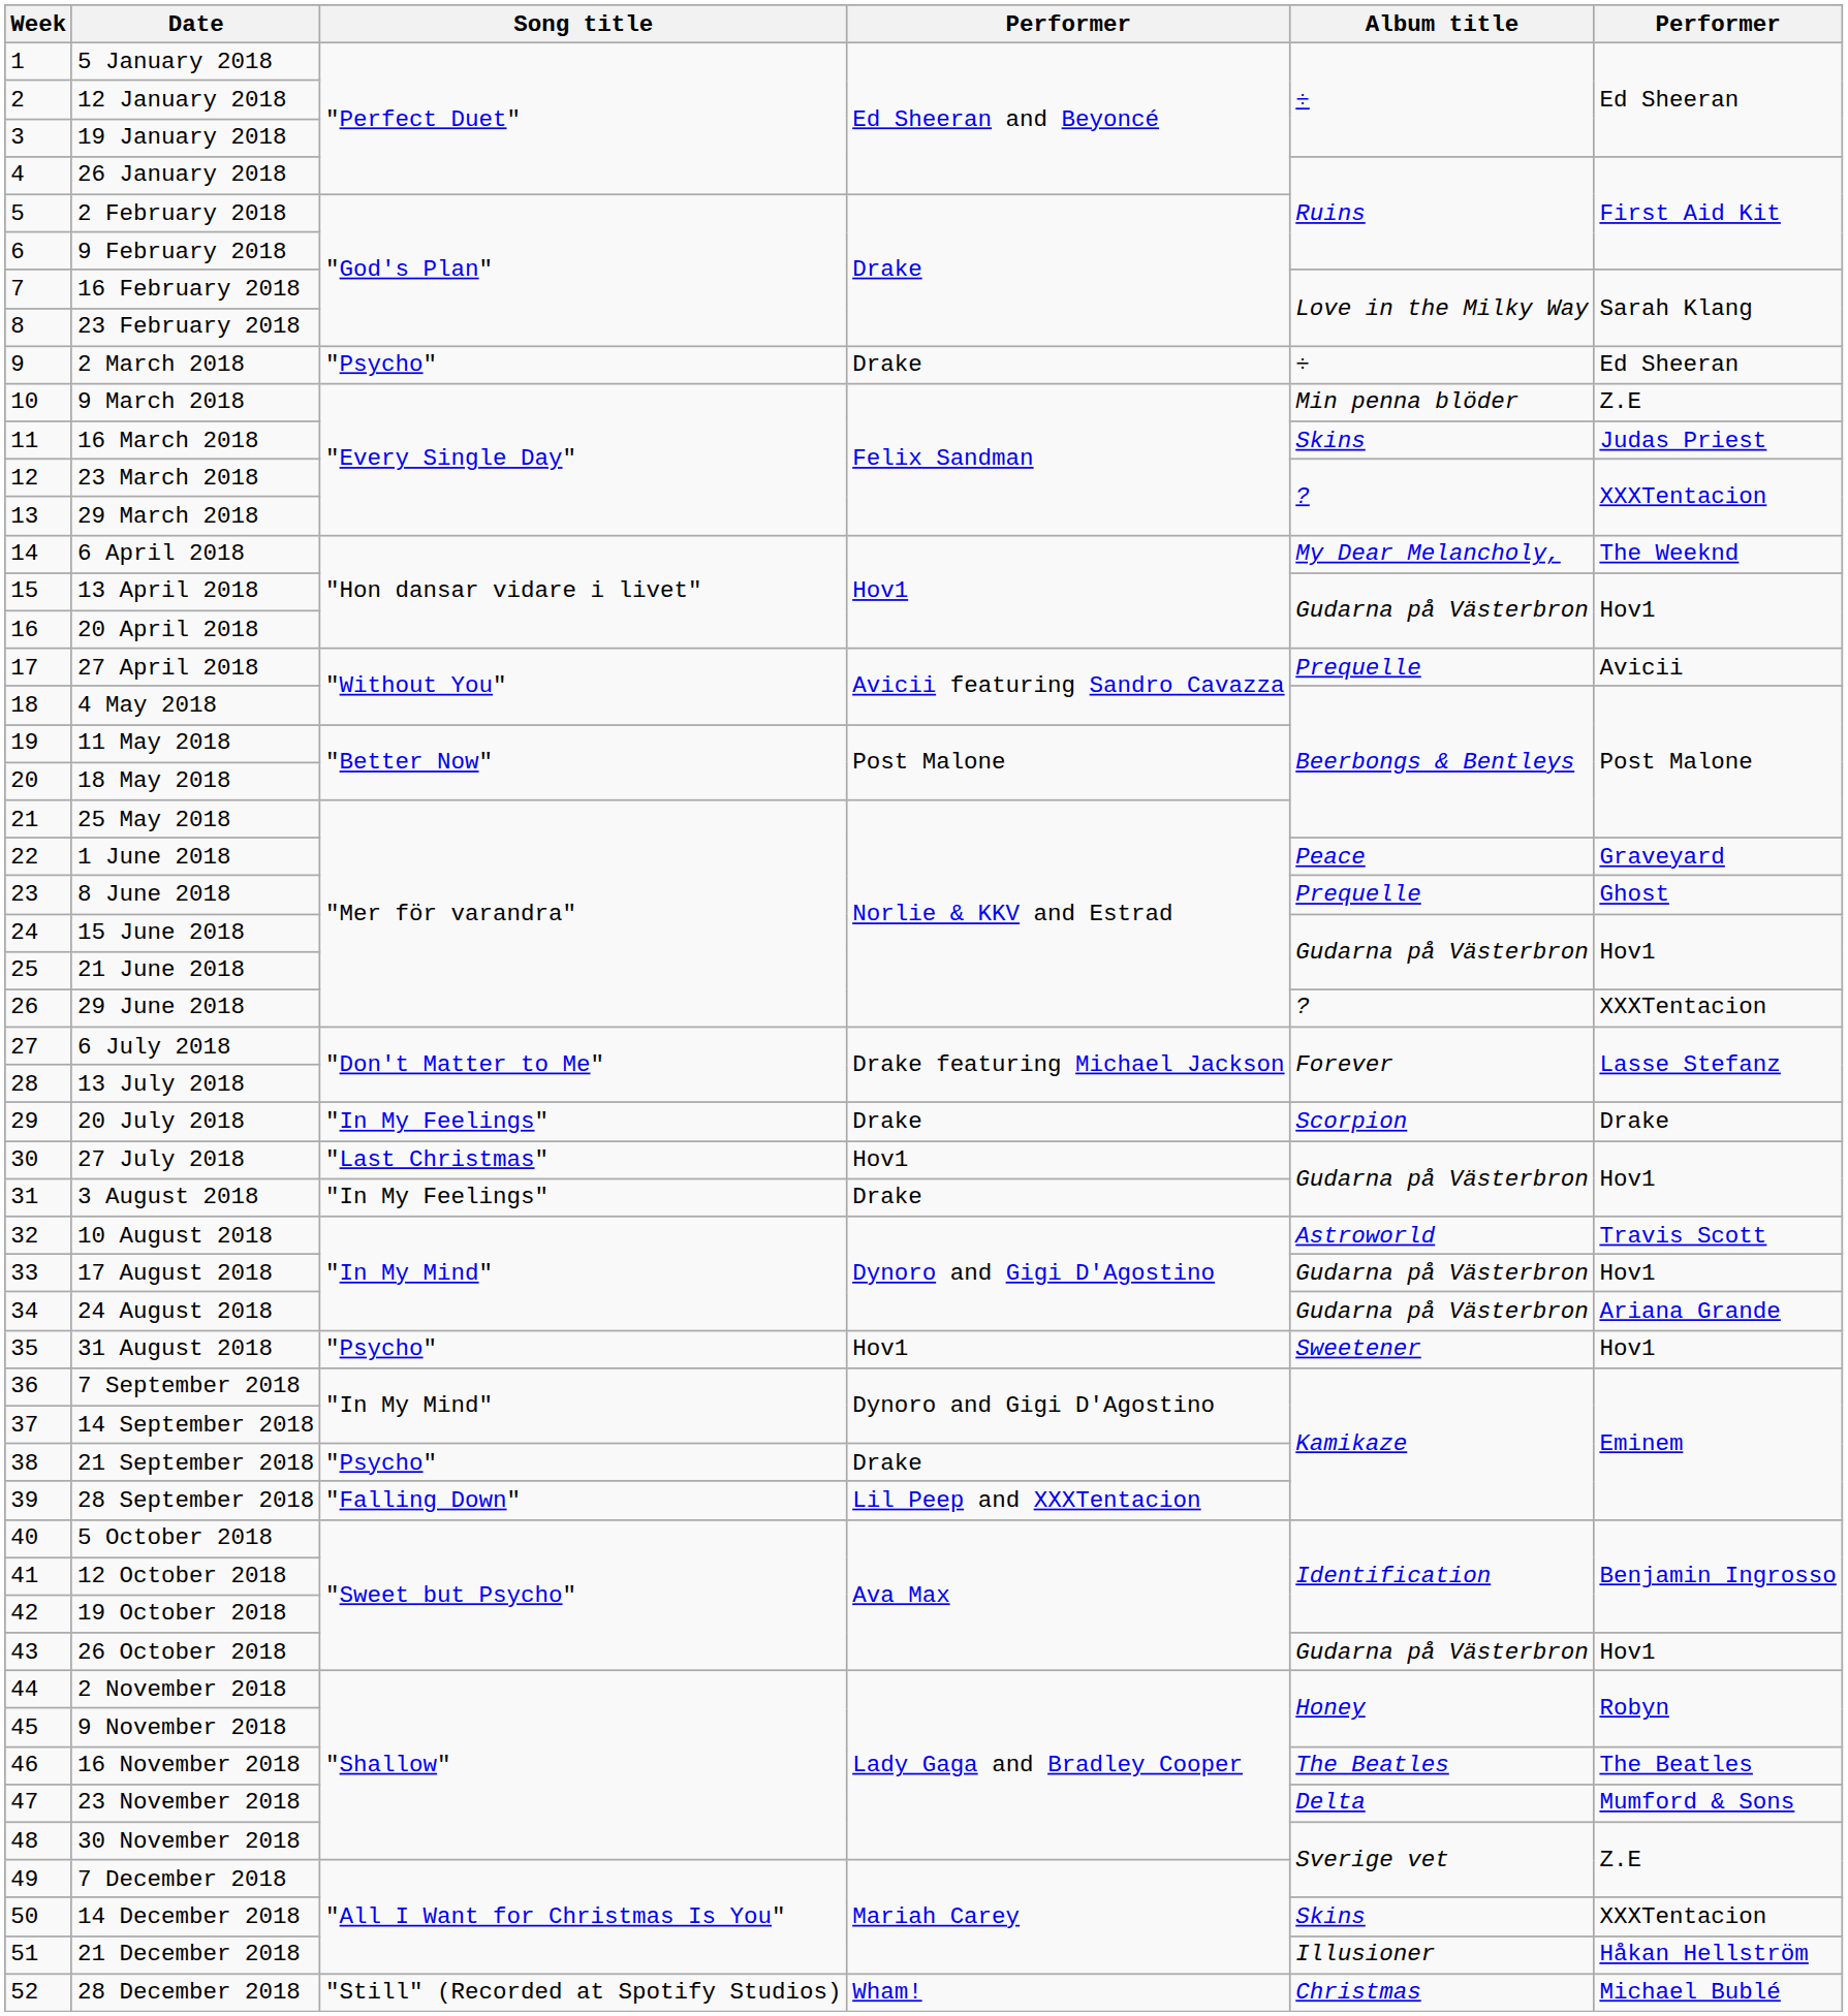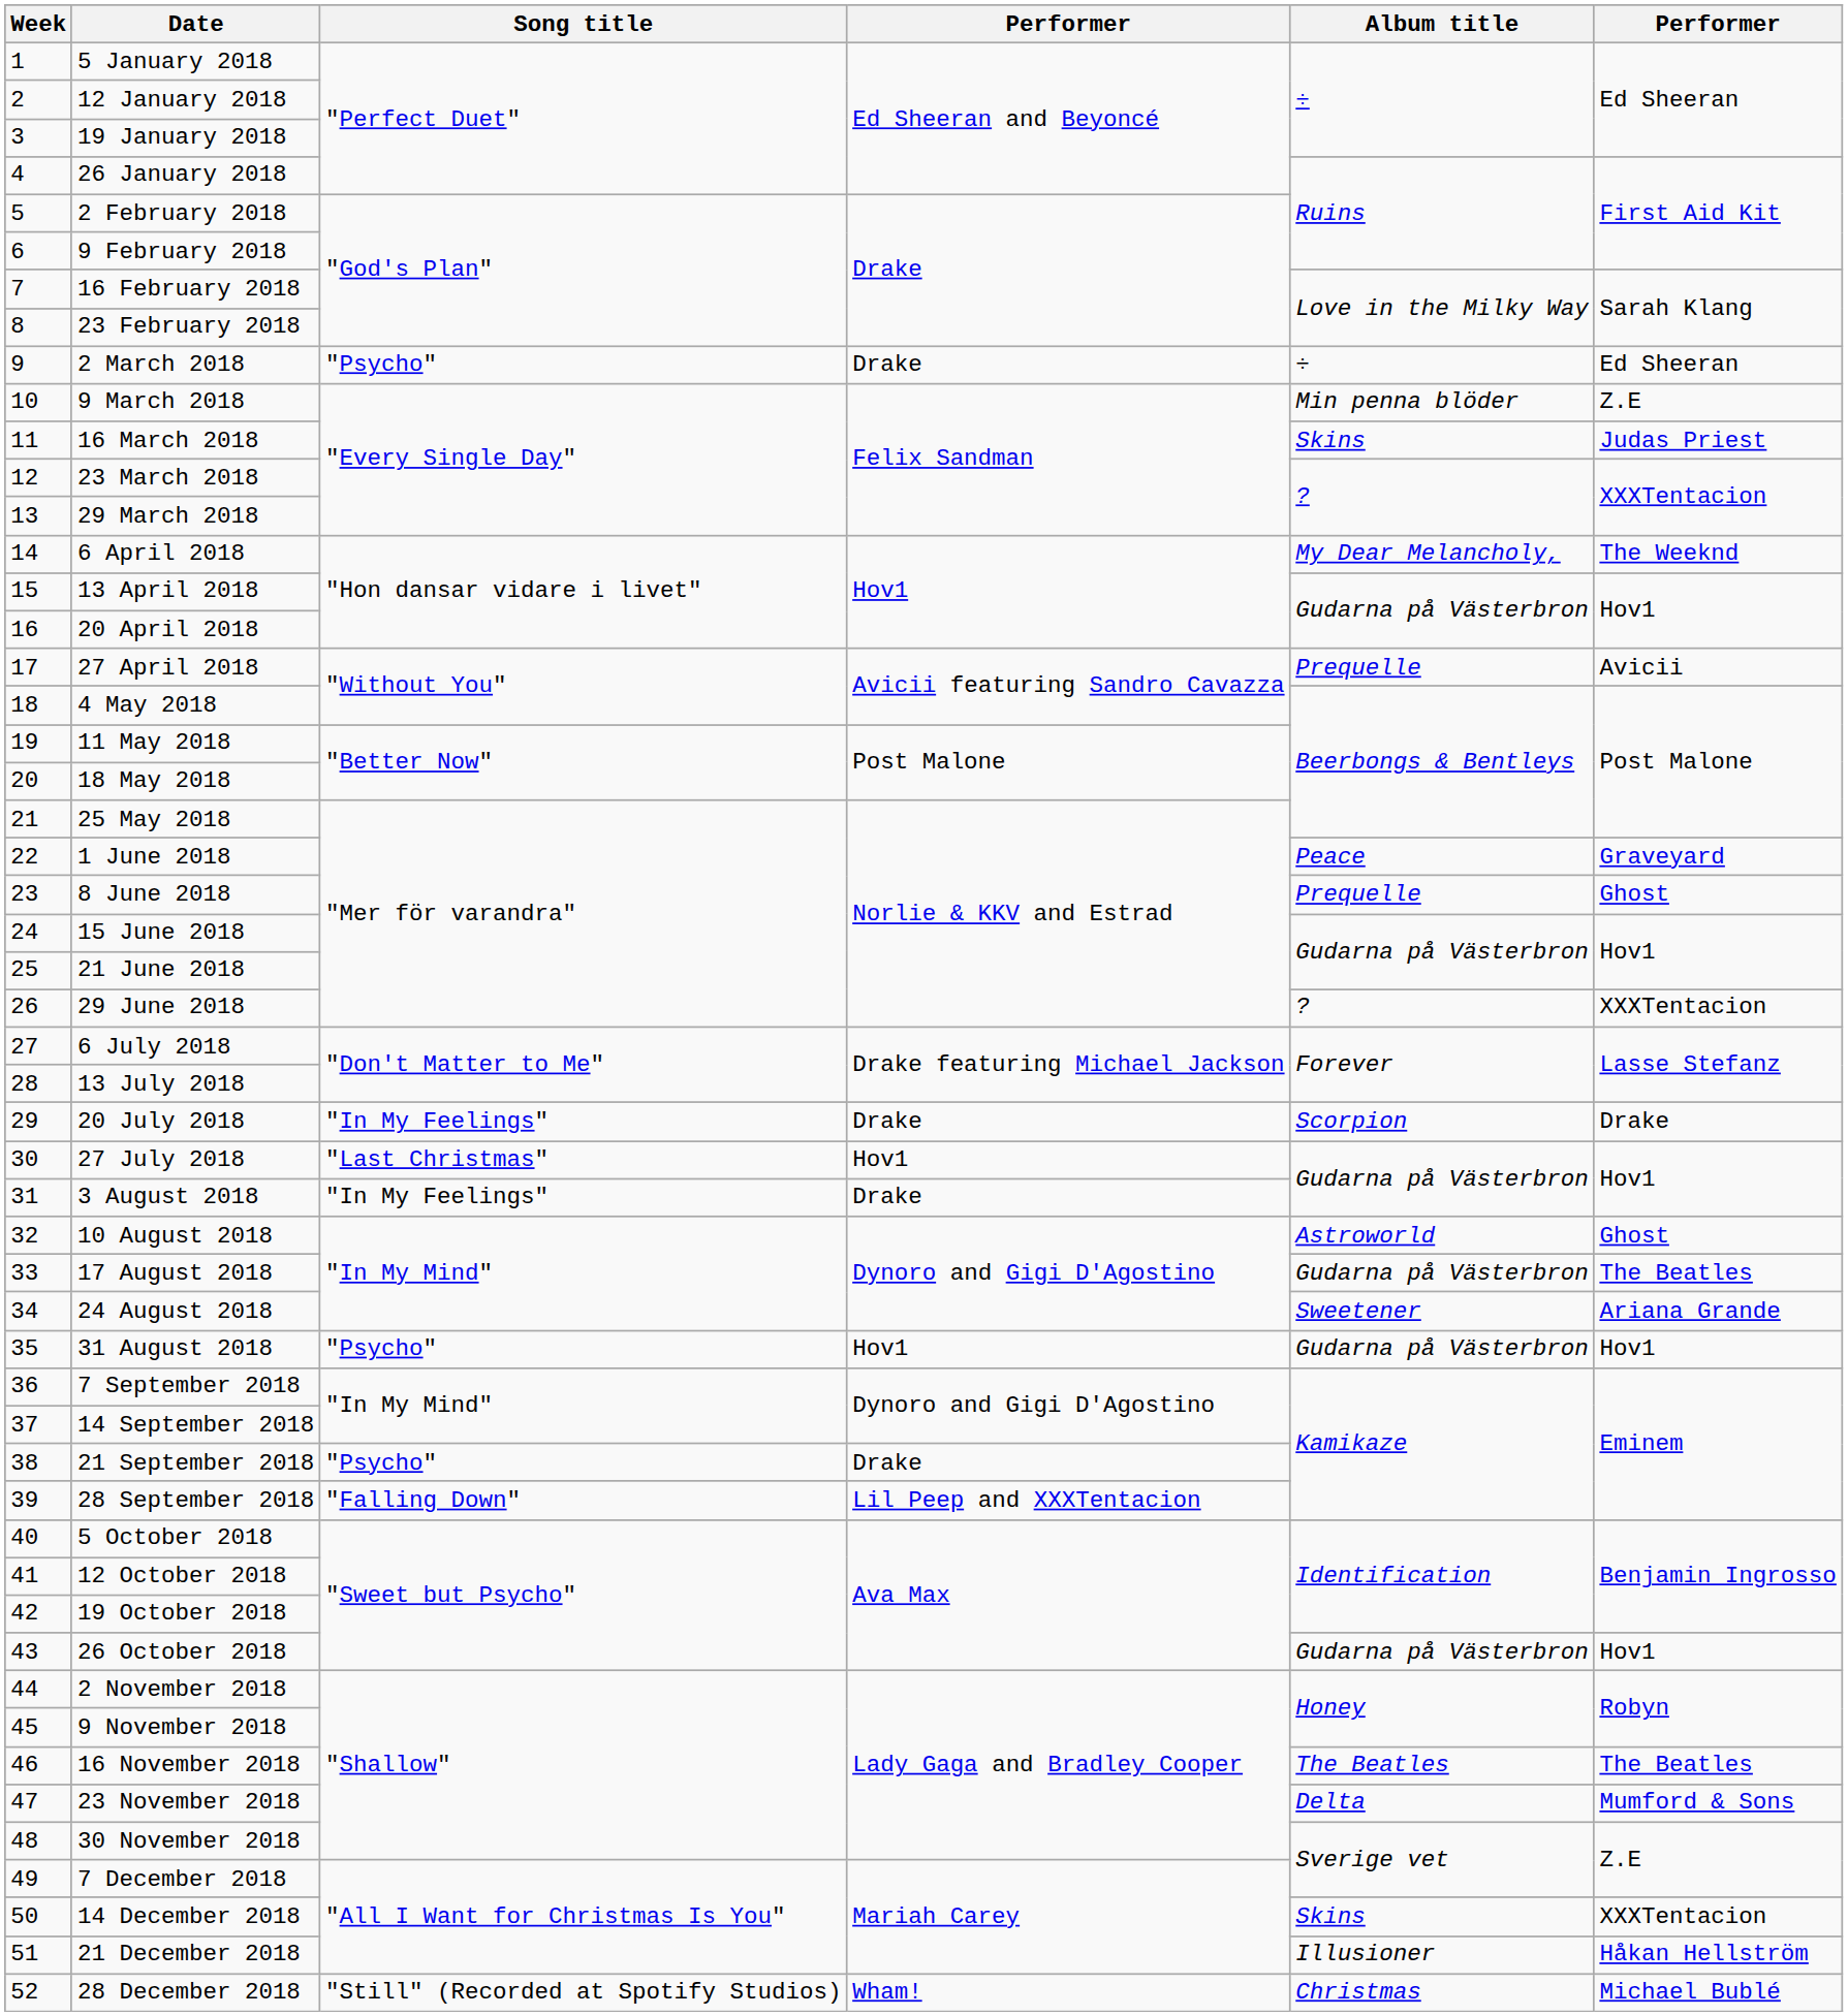10 August 2018 | column 6: Travis Scott -> Ghost
17 August 2018 | column 6: Hov1 -> The Beatles
24 August 2018 | Album title: Gudarna på Västerbron -> Sweetener
31 August 2018 | Album title: Sweetener -> Gudarna på Västerbron
